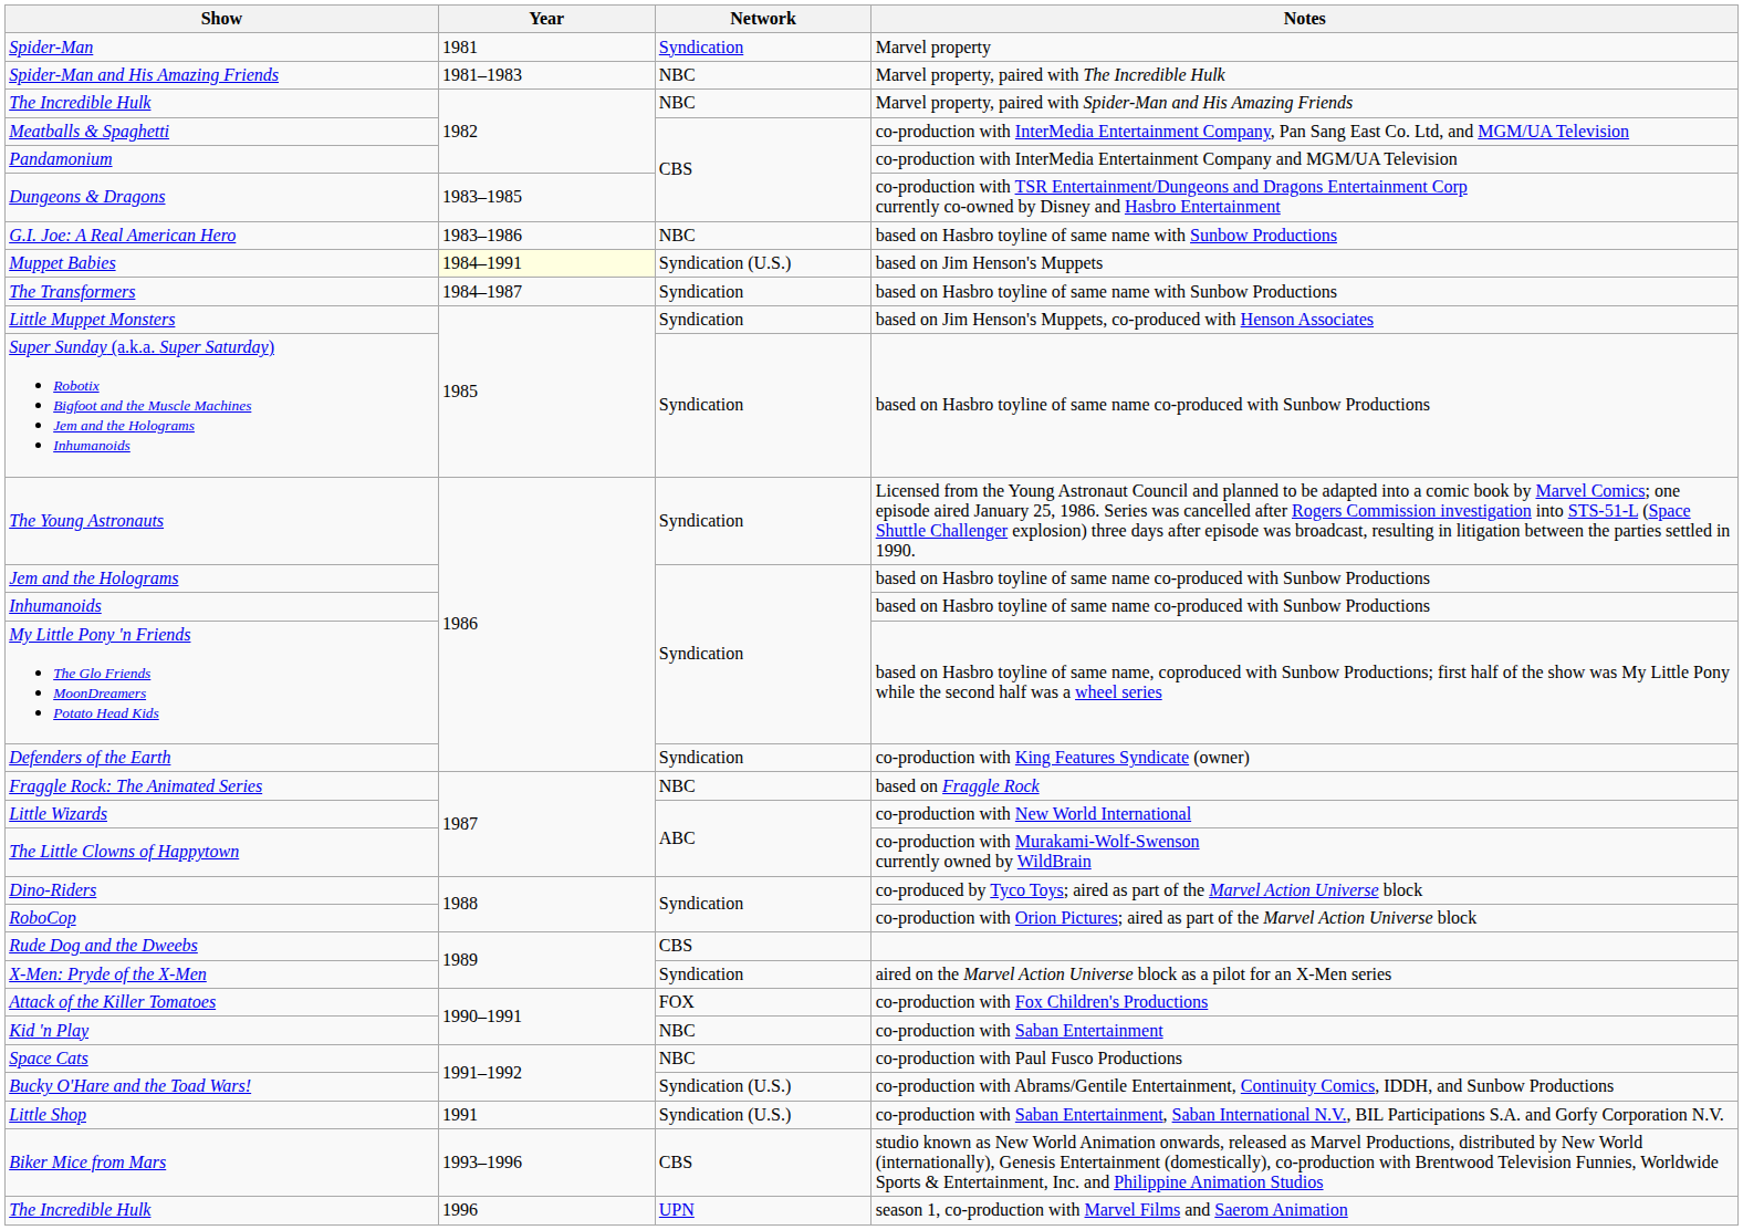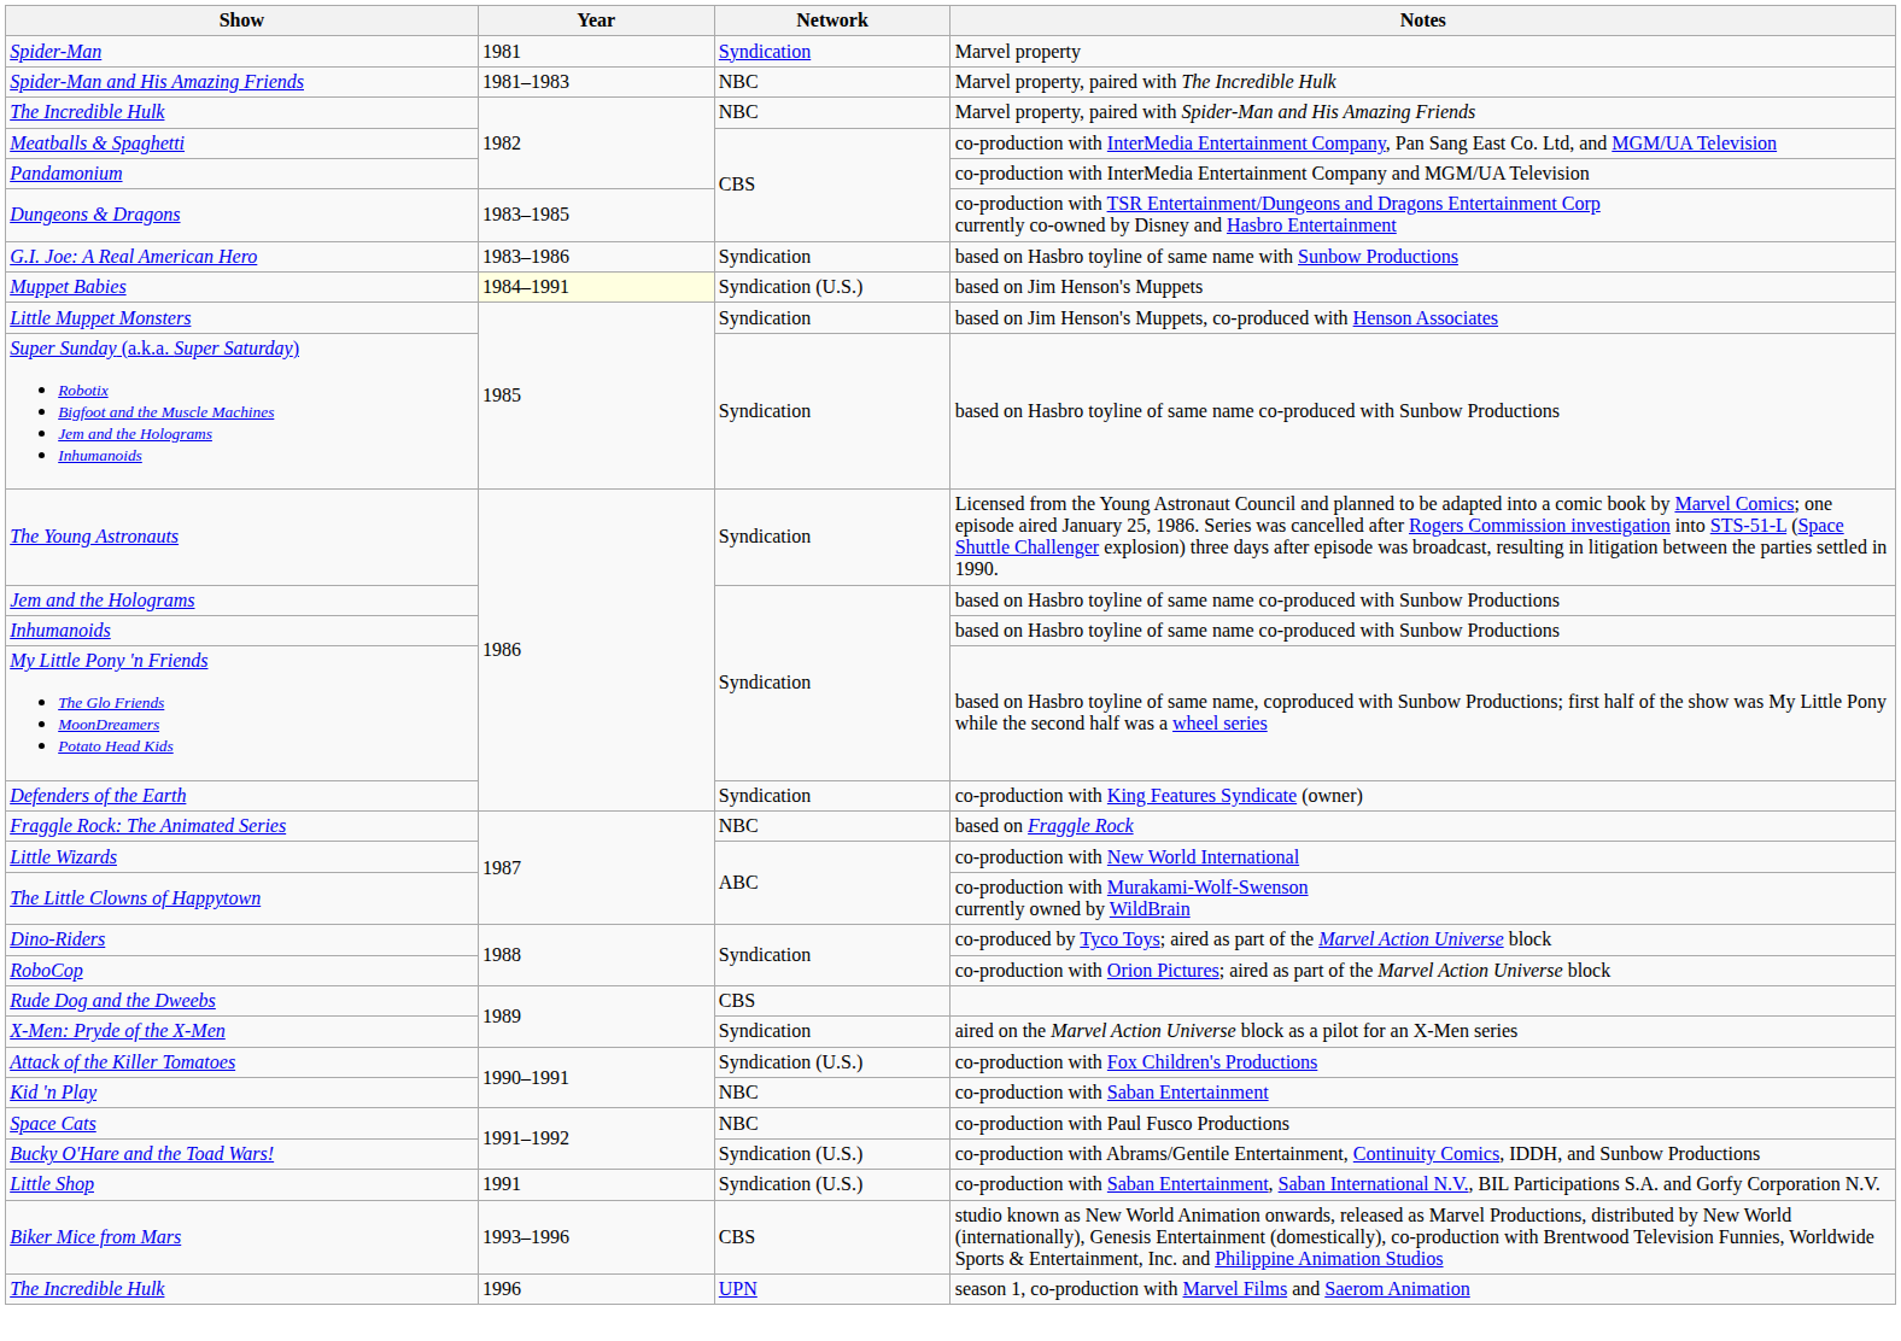G.I. Joe: A Real American Hero | Network: NBC -> Syndication
- row: The Transformers | 1984–1987 | Syndication | based on Hasbro toyline of same name with Sunbow Productions
Attack of the Killer Tomatoes | Network: FOX -> Syndication (U.S.)
